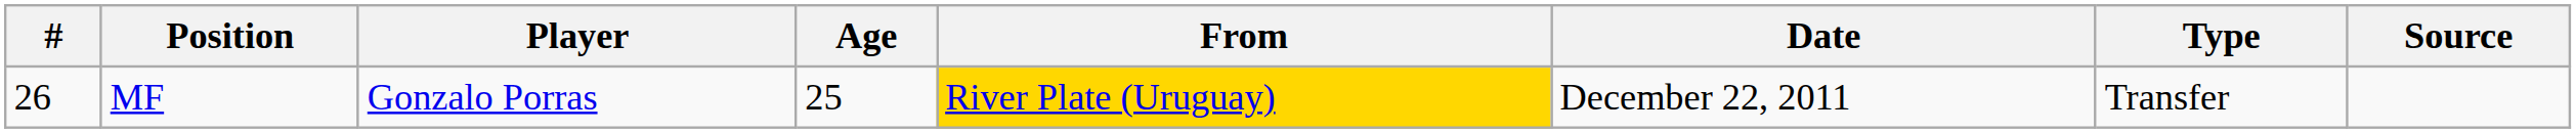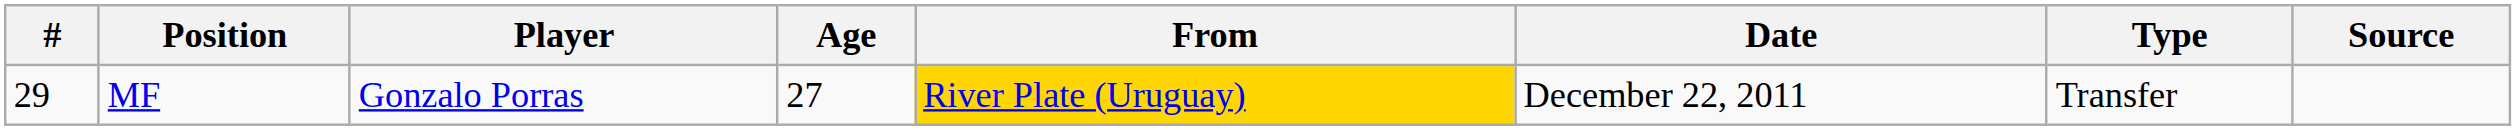MF | #: 26 -> 29
MF | Age: 25 -> 27
